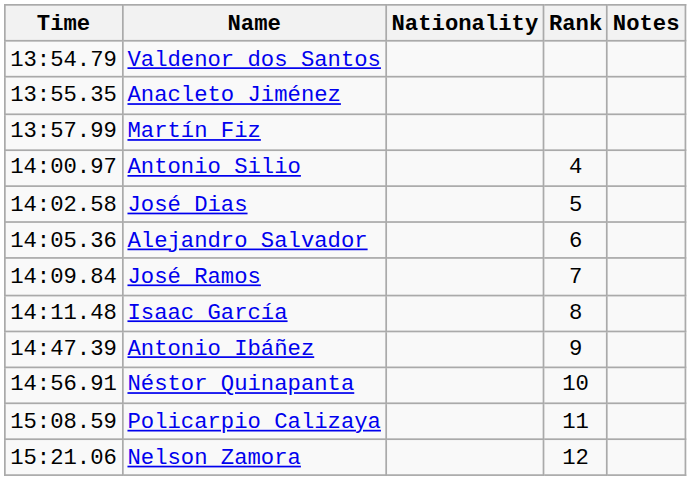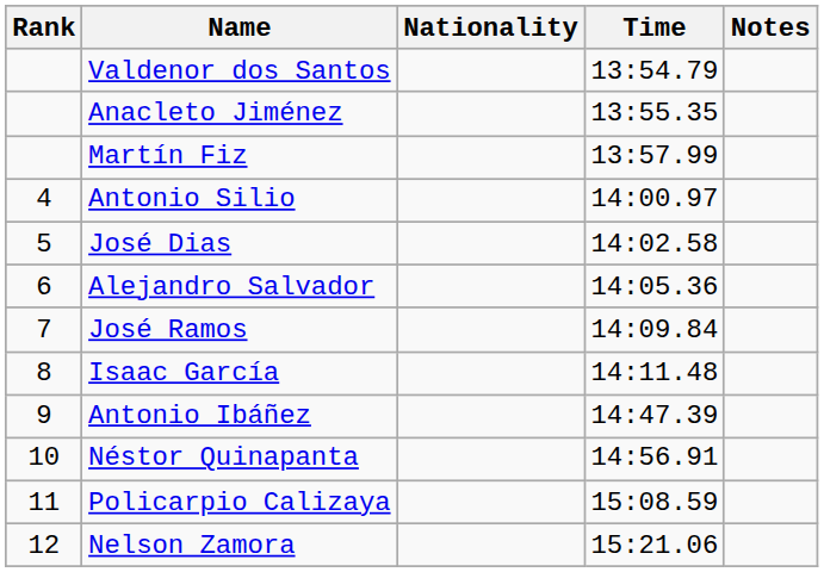columns swapped: Rank <-> Time
